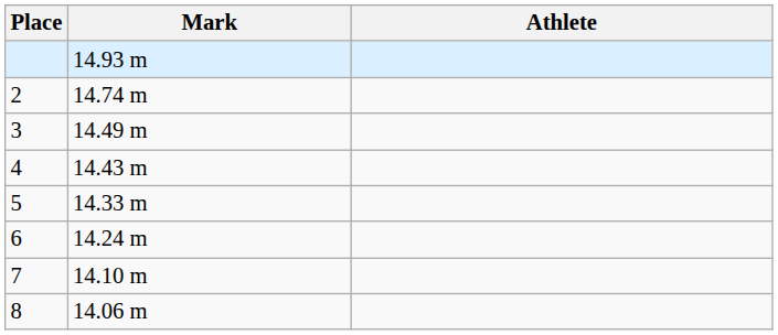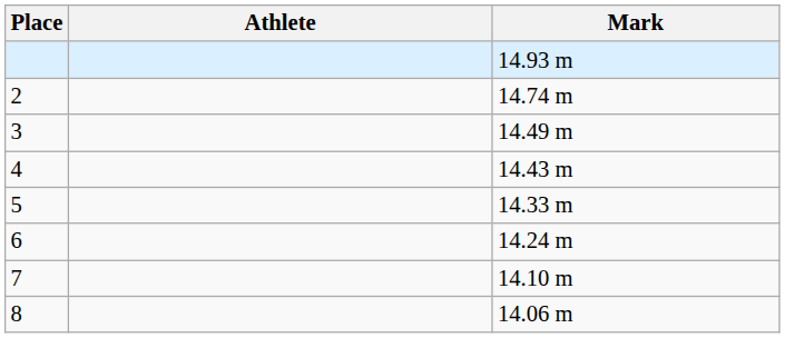columns swapped: Athlete <-> Mark
